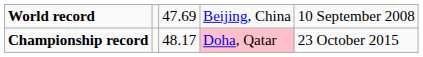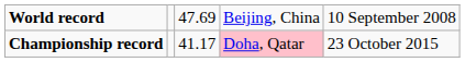Championship record | column 3: 48.17 -> 41.17
